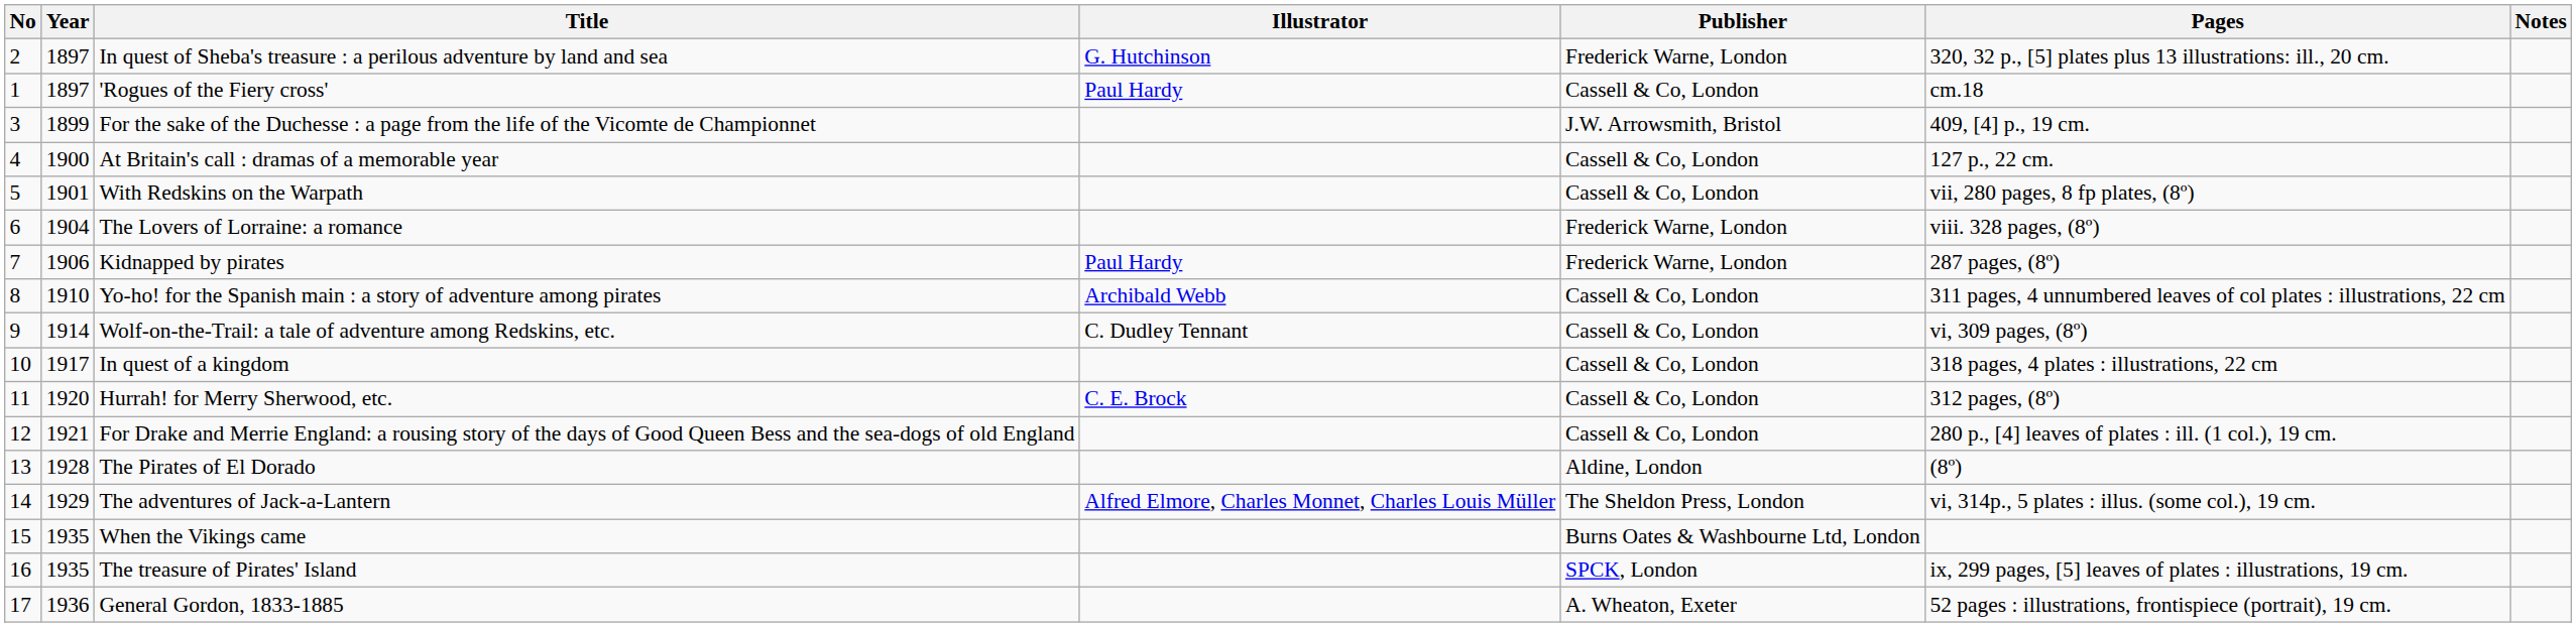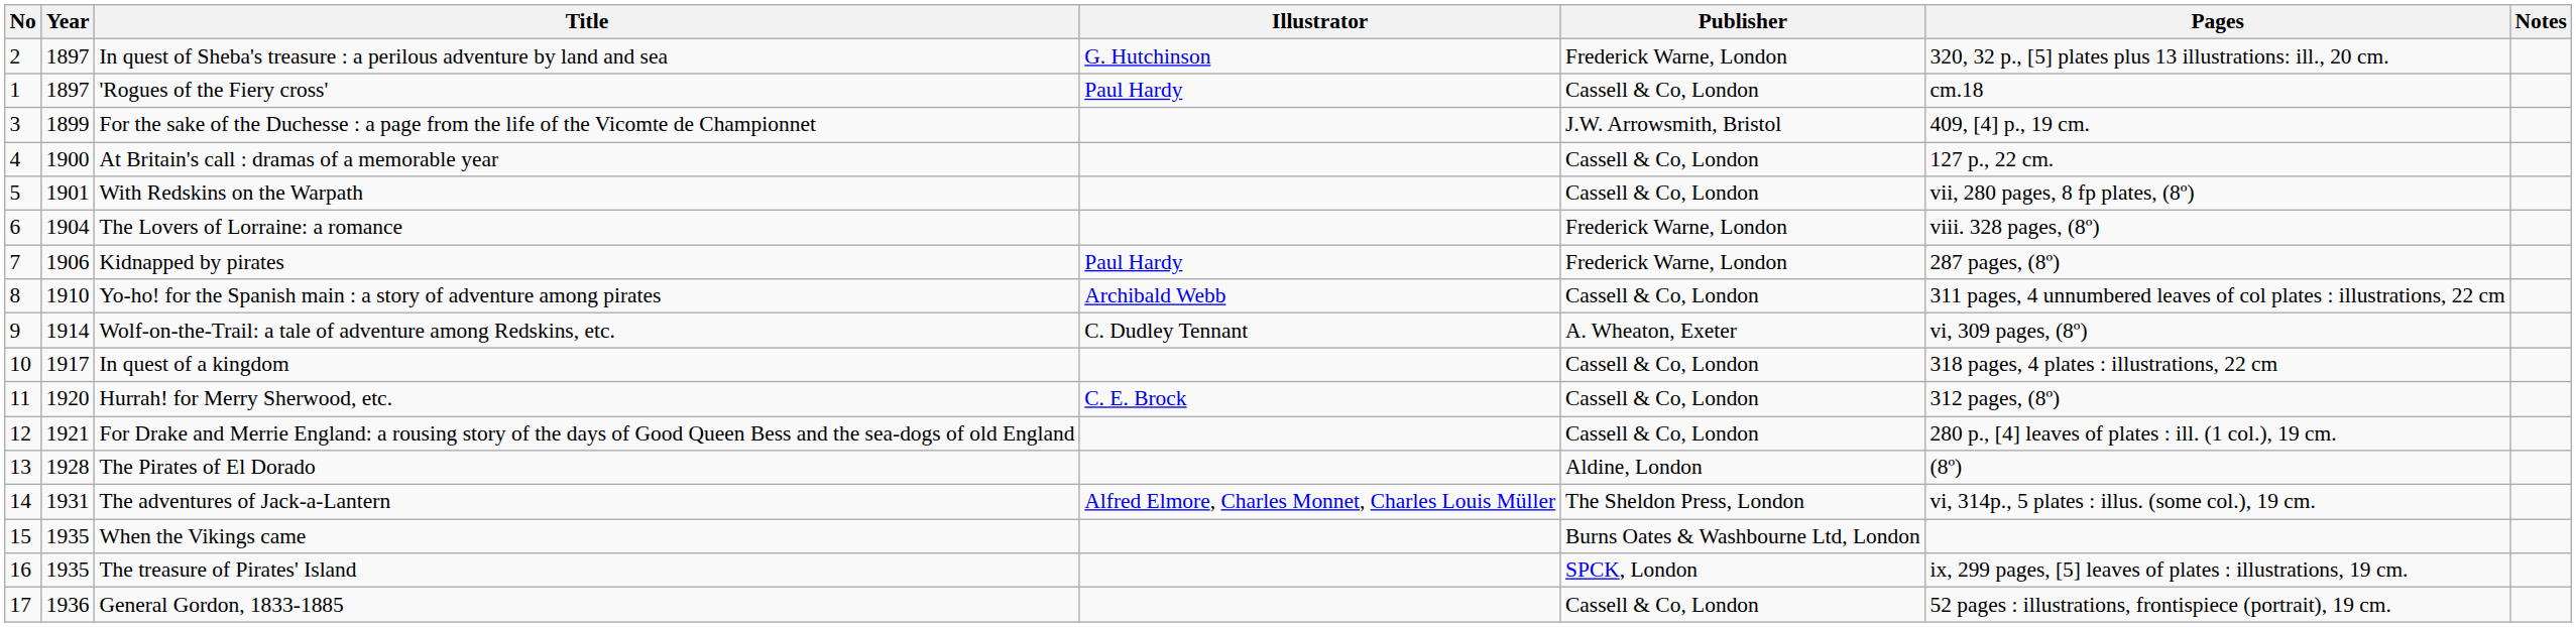Wolf-on-the-Trail: a tale of adventure among Redskins, etc. | Publisher: Cassell & Co, London -> A. Wheaton, Exeter
The adventures of Jack-a-Lantern | Year: 1929 -> 1931
General Gordon, 1833-1885 | Publisher: A. Wheaton, Exeter -> Cassell & Co, London
